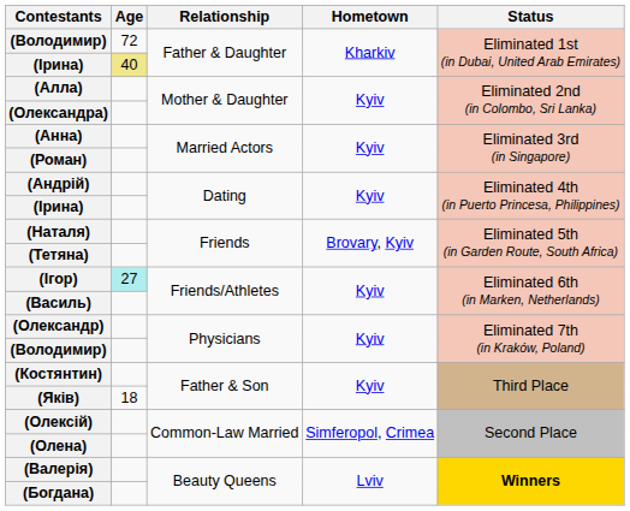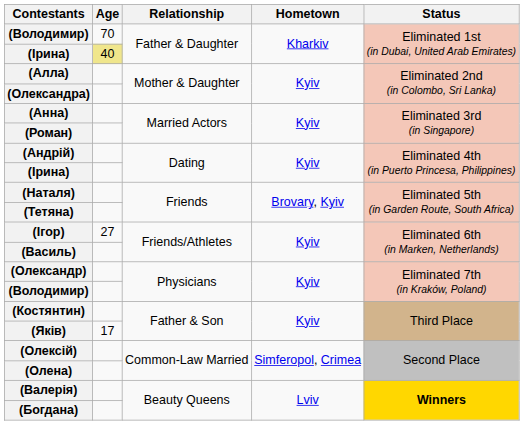(Володимир) / Father & Daughter | Age: 72 -> 70
(Ігор) | Age: paleturquoise background -> no background
(Яків) | Age: 18 -> 17
